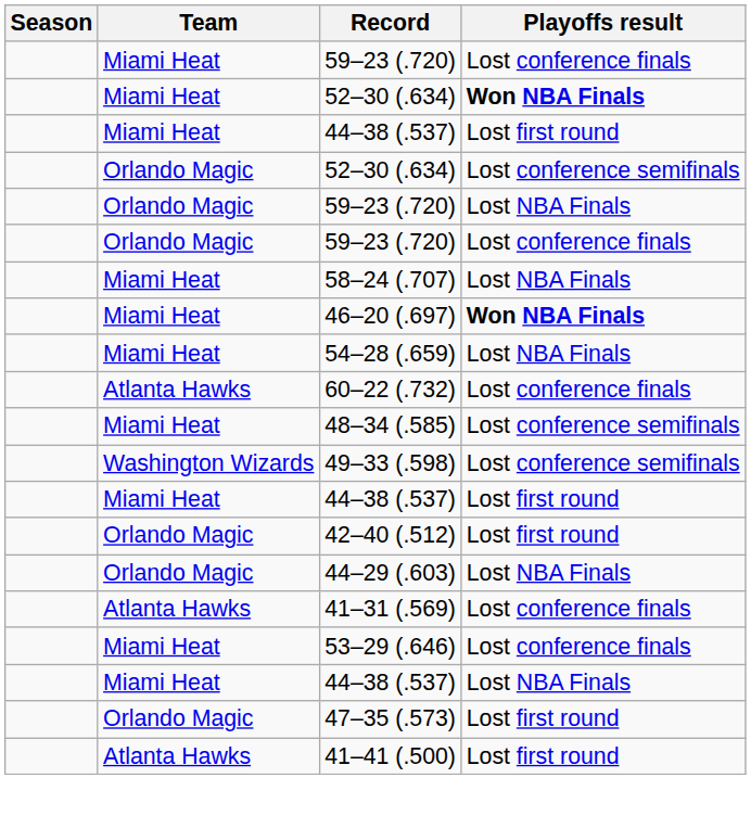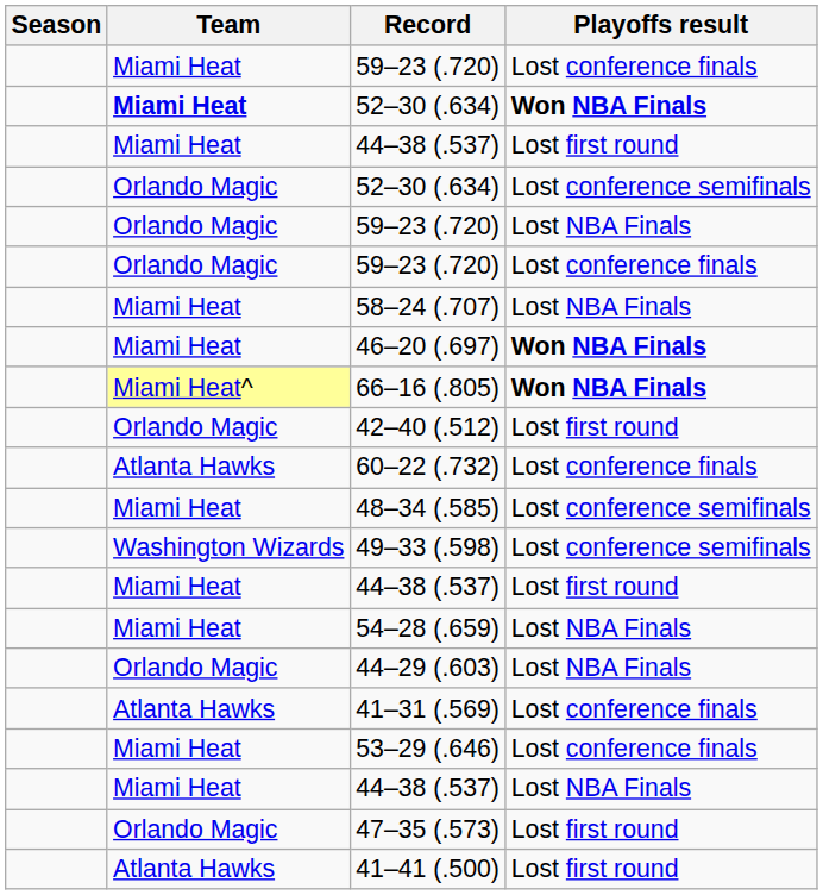52–30 (.634) / Won NBA Finals | Team: normal -> bold
+ row: Miami Heat^ | 66–16 (.805) | Won NBA Finals
rows swapped: 54–28 (.659) <-> 42–40 (.512)
